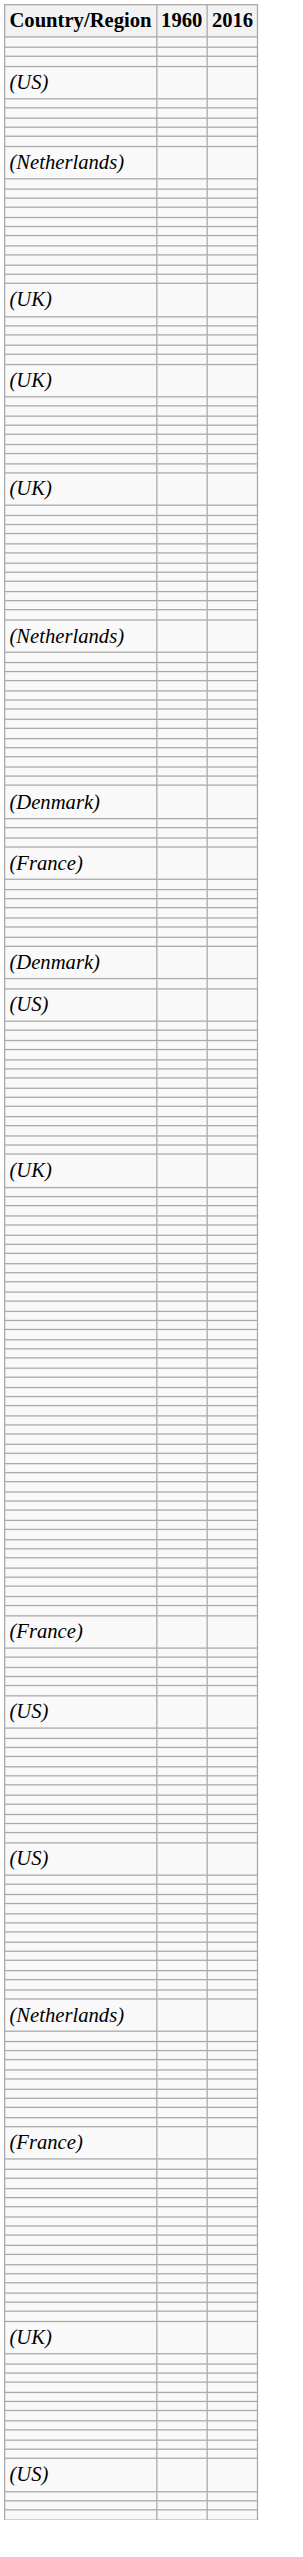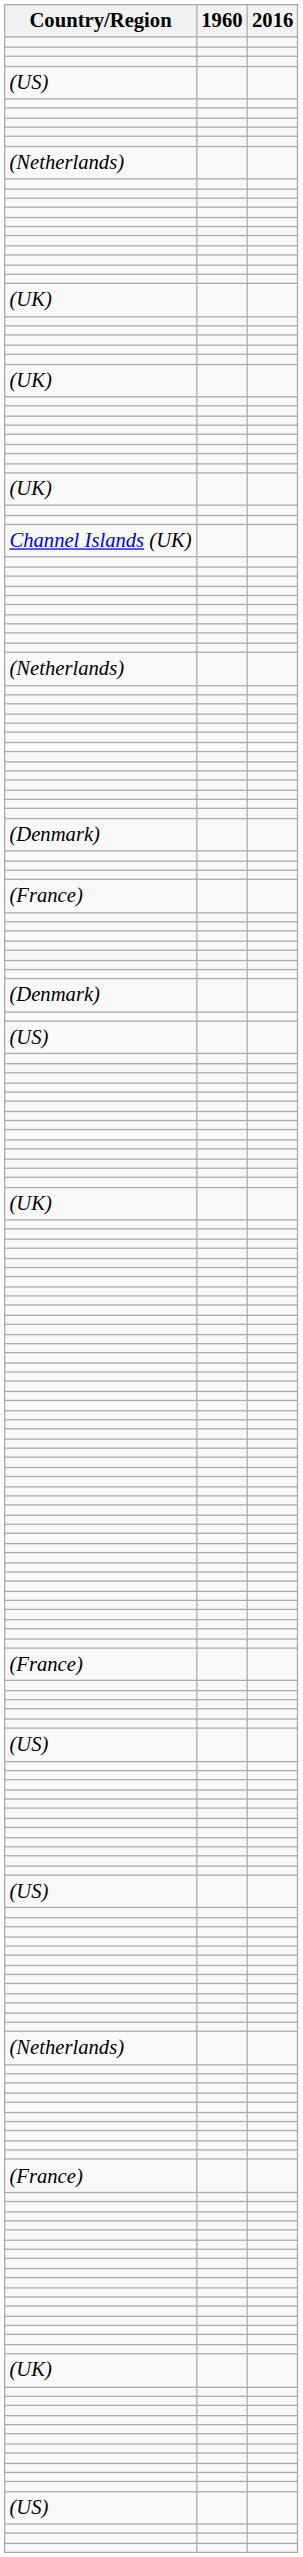+ row: Channel Islands (UK)
